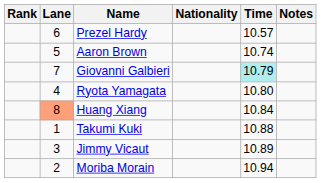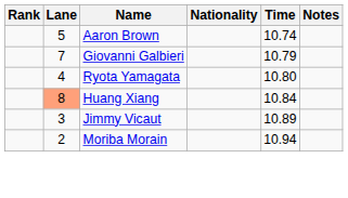- row: 6 | Prezel Hardy | 10.57
Giovanni Galbieri | Time: paleturquoise background -> no background
- row: 1 | Takumi Kuki | 10.88
